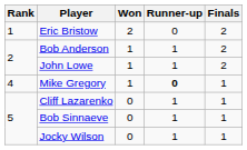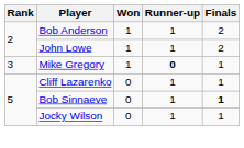- row: 1 | Eric Bristow | 2 | 0 | 2
Mike Gregory | Rank: 4 -> 3
Bob Sinnaeve | Finals: normal -> bold
